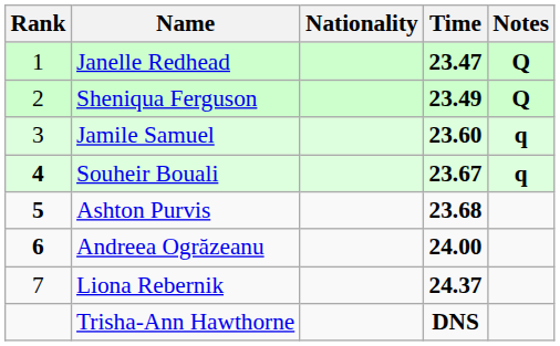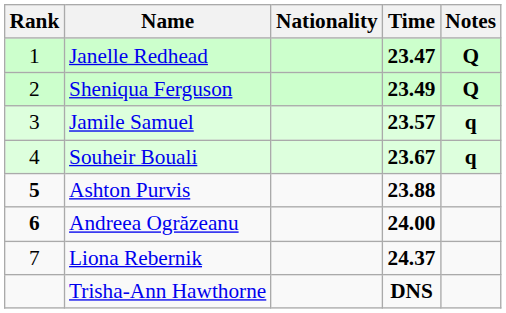Jamile Samuel | Time: 23.60 -> 23.57
Souheir Bouali | Rank: bold -> normal
Ashton Purvis | Time: 23.68 -> 23.88
